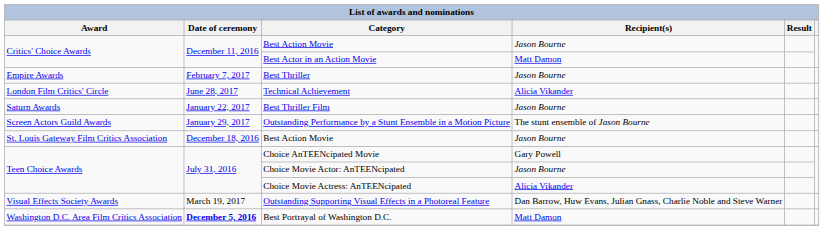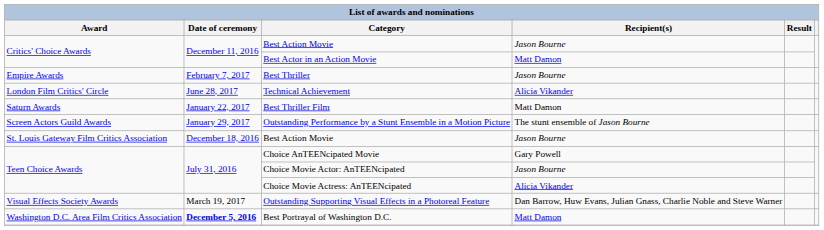Best Thriller Film | Recipient(s): Jason Bourne -> Matt Damon
